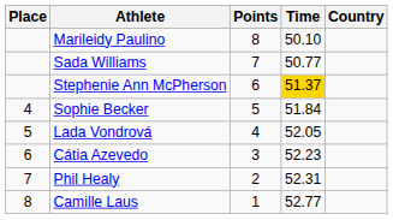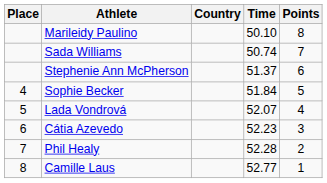columns swapped: Country <-> Points
Sada Williams | Time: 50.77 -> 50.74
Stephenie Ann McPherson | Time: gold background -> no background
Lada Vondrová | Time: 52.05 -> 52.07
Phil Healy | Time: 52.31 -> 52.28
